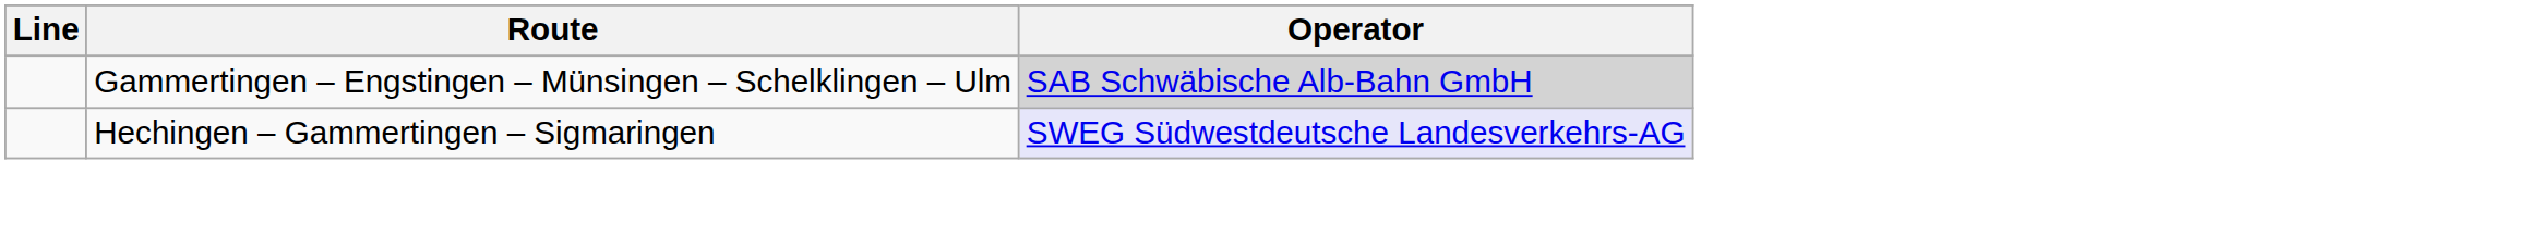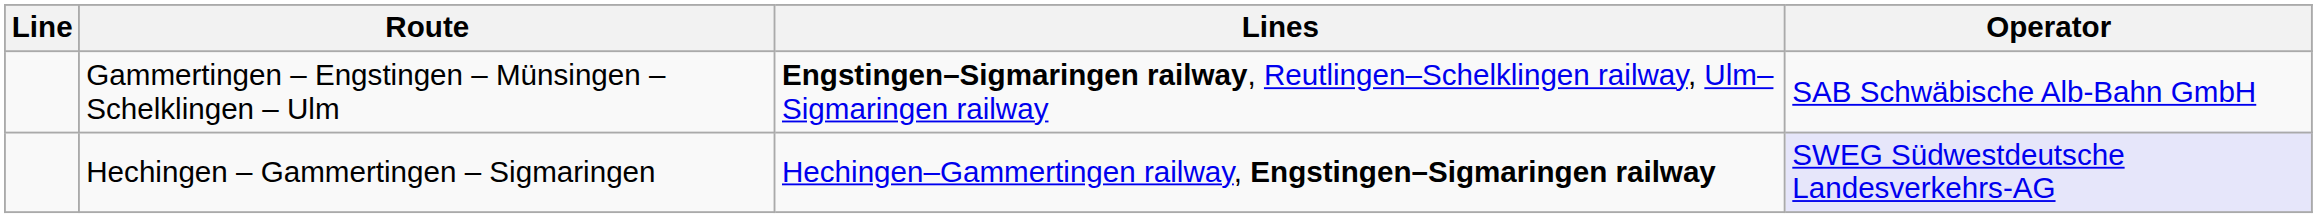+ column: Lines | Engstingen–Sigmaringen railway, Reutlingen–Schelklingen railway, Ulm–Sigmaringen railway | Hechingen–Gammertingen railway, Engstingen–Sigmaringen railway
Gammertingen – Engstingen – Münsingen – Schelklingen – Ulm | Operator: lightgrey background -> no background
